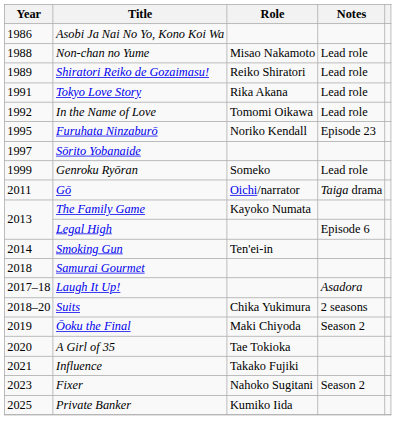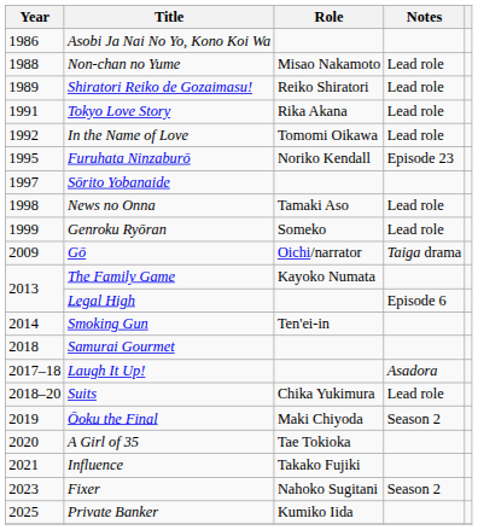+ row: 1998 | News no Onna | Tamaki Aso | Lead role
Gō | Year: 2011 -> 2009
Suits | Notes: 2 seasons -> Lead role
